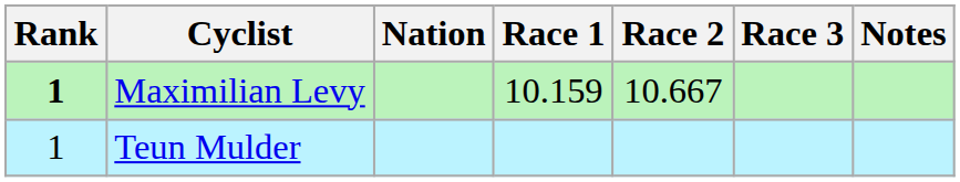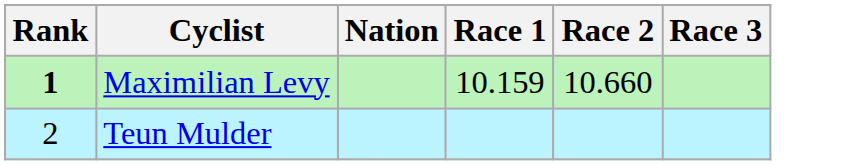- column: Notes
Maximilian Levy | Race 2: 10.667 -> 10.660
Teun Mulder | Rank: 1 -> 2
